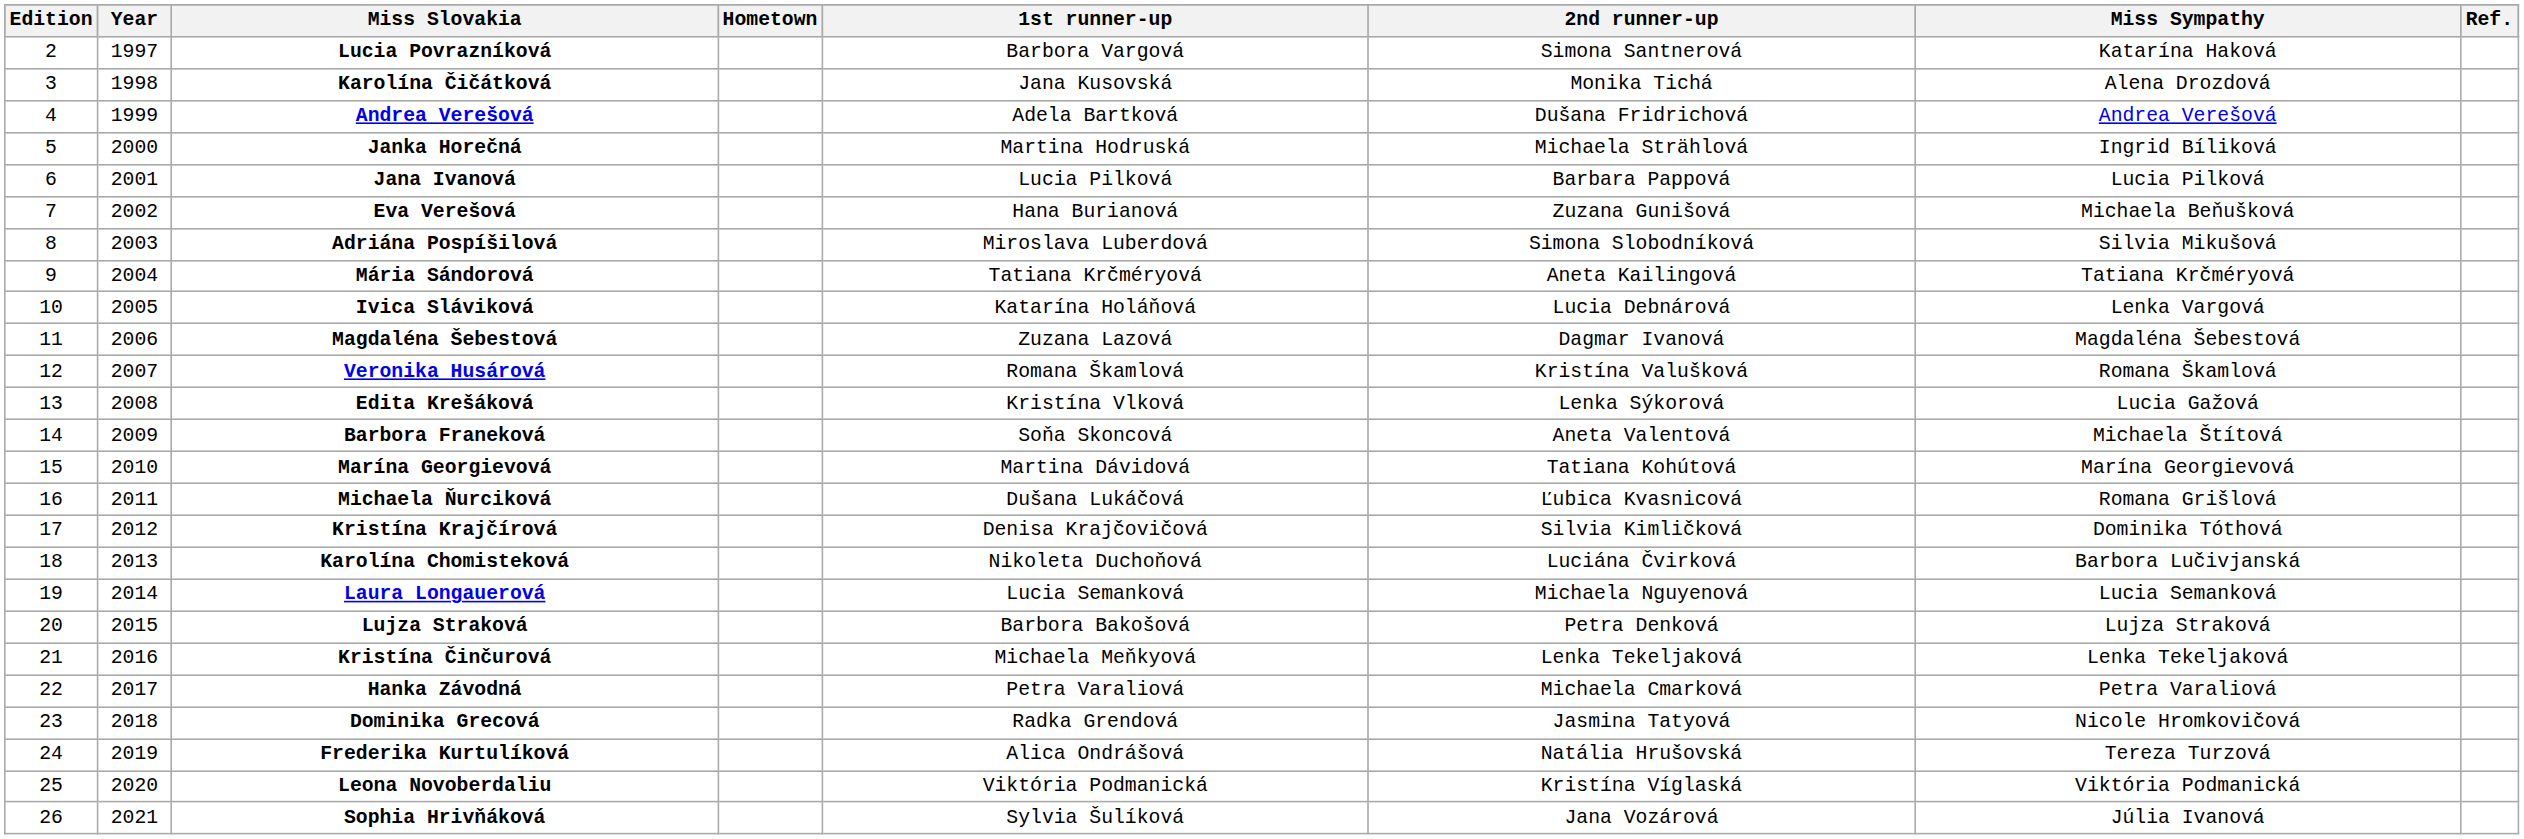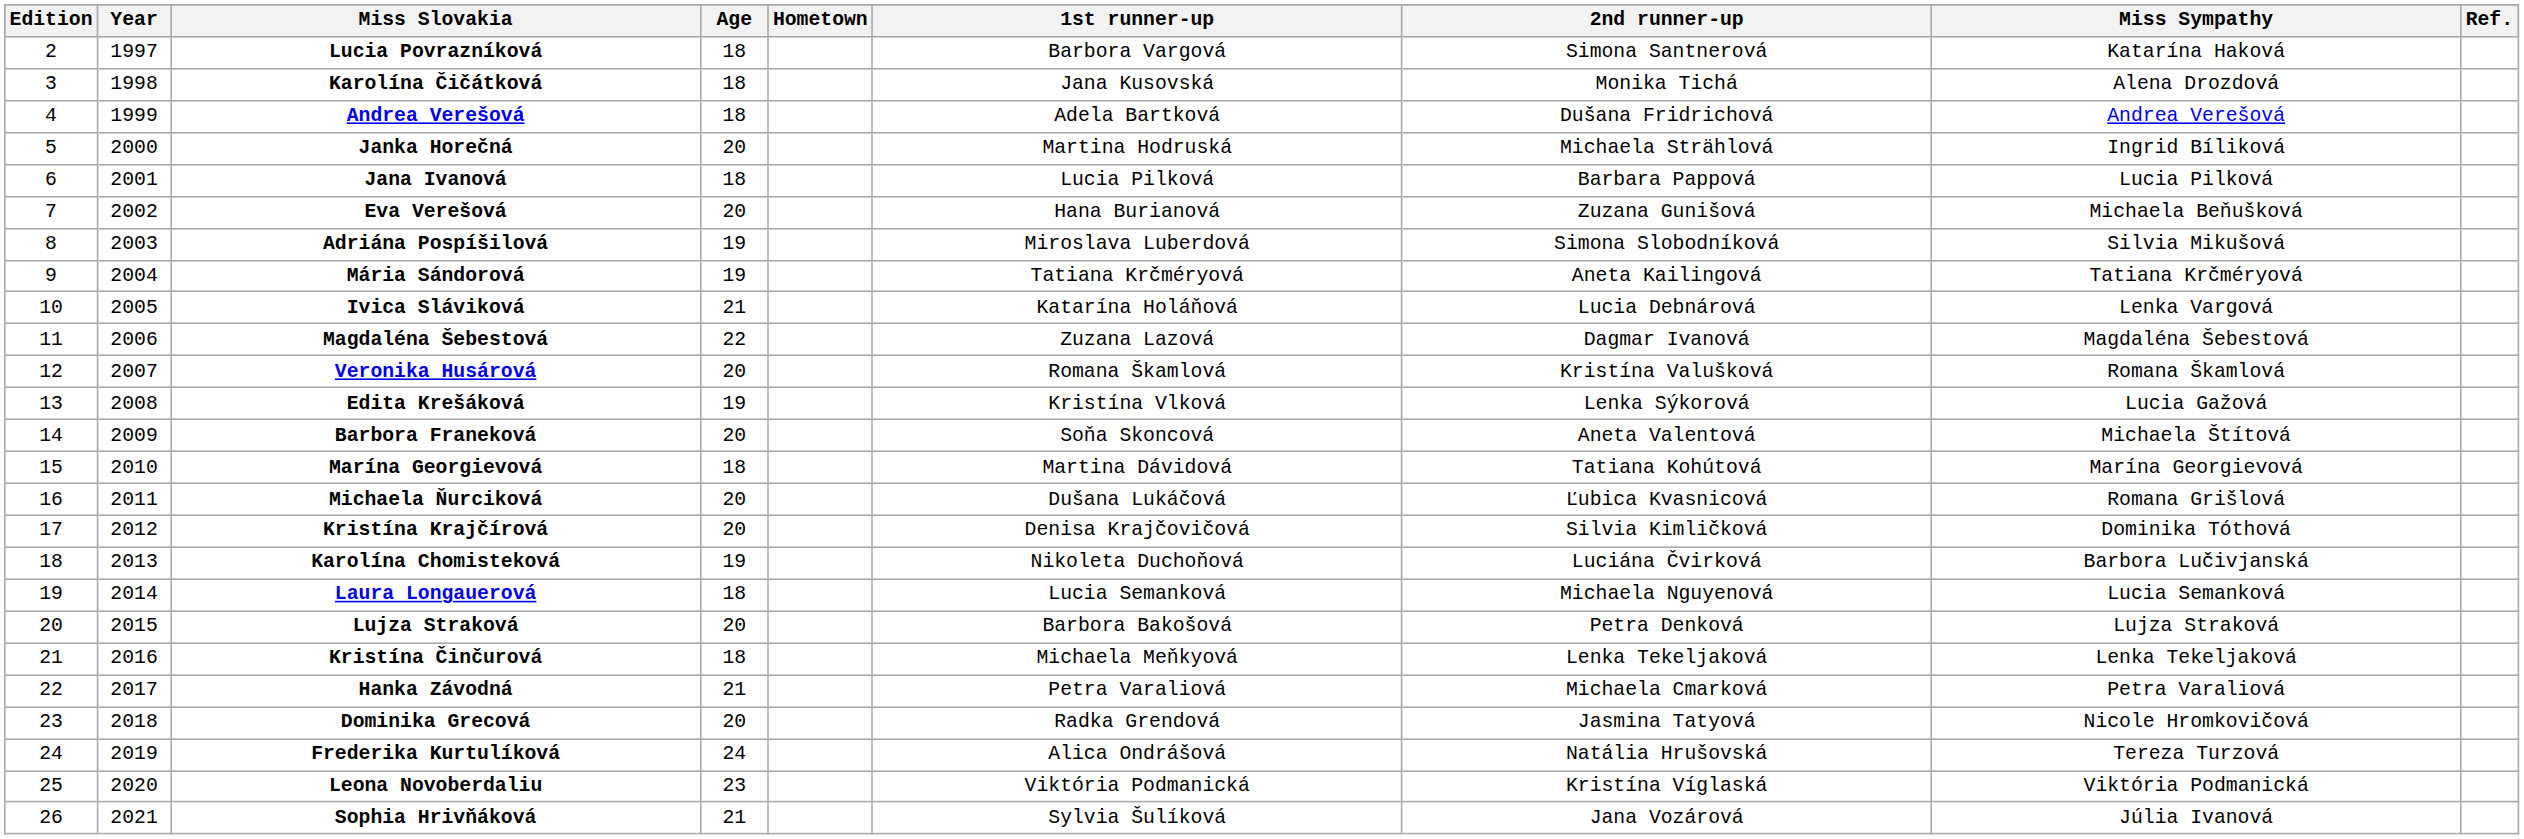+ column: Age | 18 | 18 | 18 | 20 | 18 | 20 | 19 | 19 | 21 | 22 | 20 | 19 | 20 | 18 | 20 | 20 | 19 | 18 | 20 | 18 | 21 | 20 | 24 | 23 | 21
